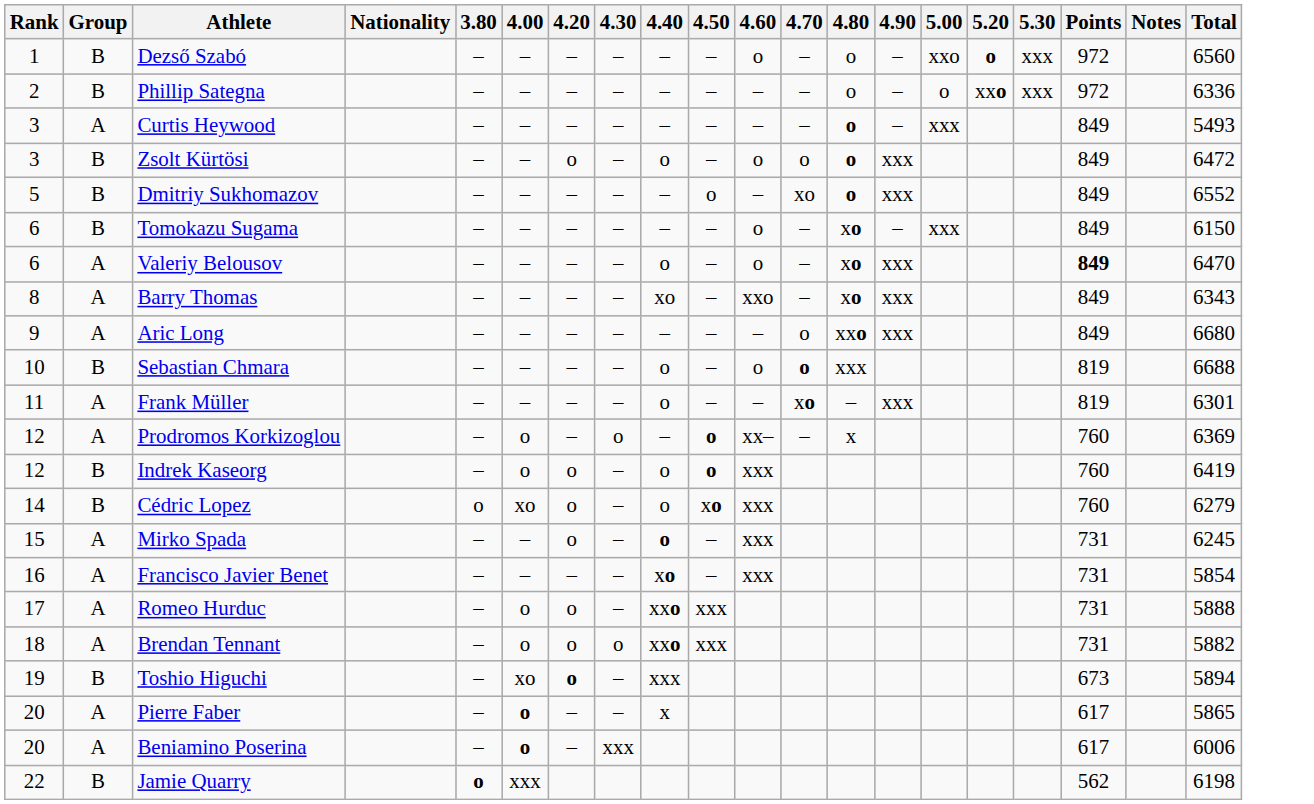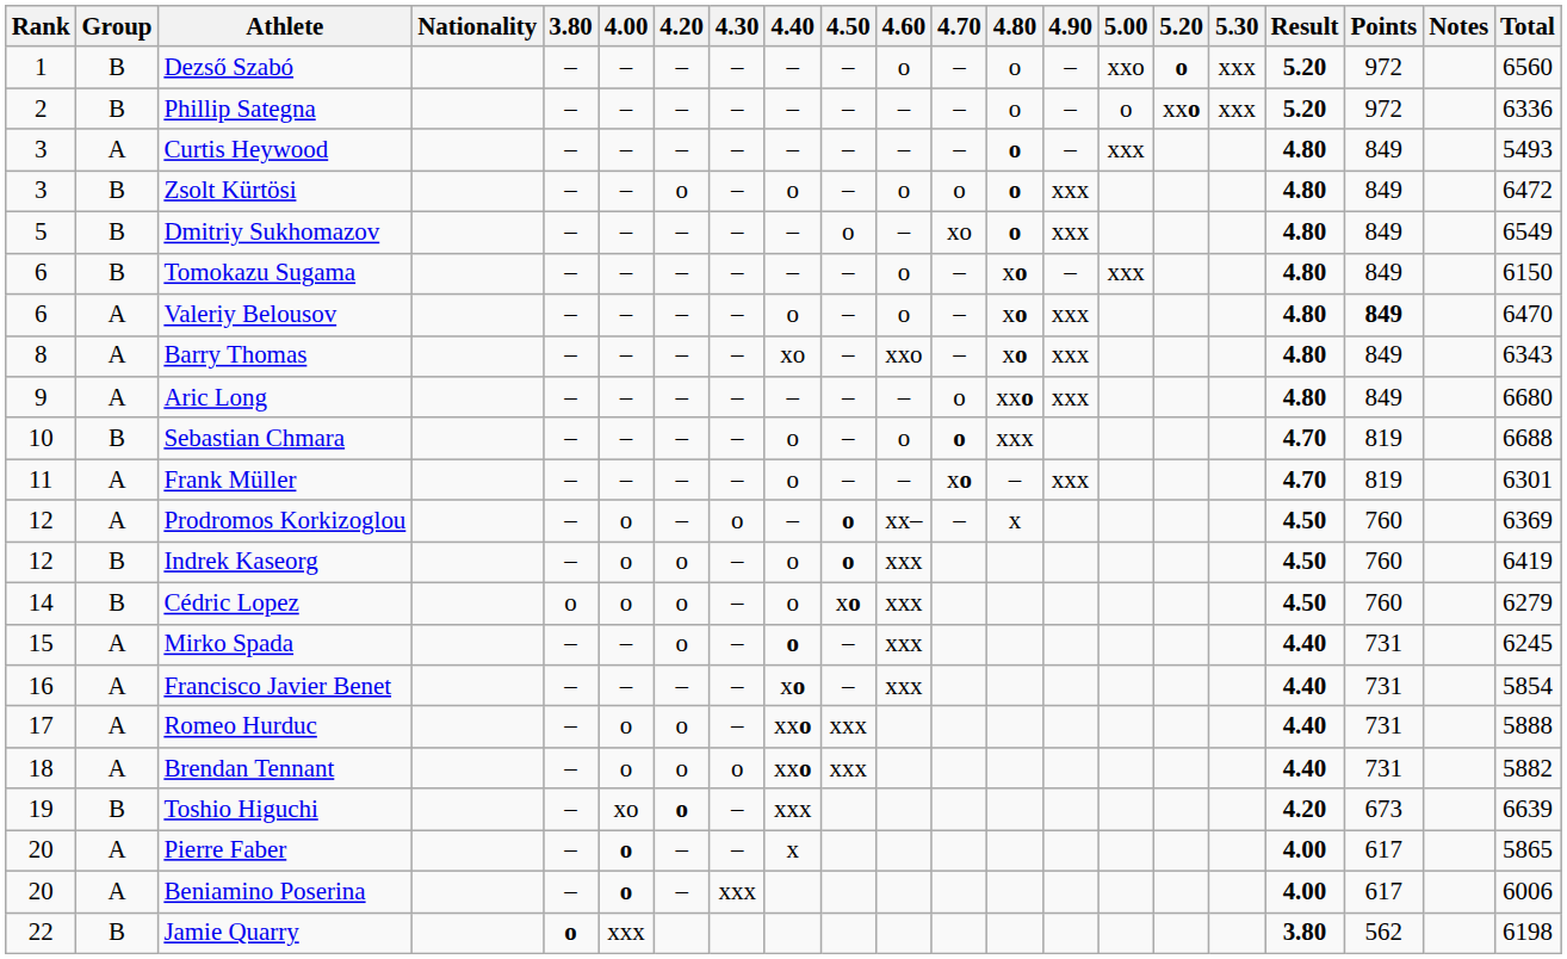+ column: Result | 5.20 | 5.20 | 4.80 | 4.80 | 4.80 | 4.80 | 4.80 | 4.80 | 4.80 | 4.70 | 4.70 | 4.50 | 4.50 | 4.50 | 4.40 | 4.40 | 4.40 | 4.40 | 4.20 | 4.00 | 4.00 | 3.80
Dmitriy Sukhomazov | Total: 6552 -> 6549
Cédric Lopez | 4.00: xo -> o
Toshio Higuchi | Total: 5894 -> 6639
